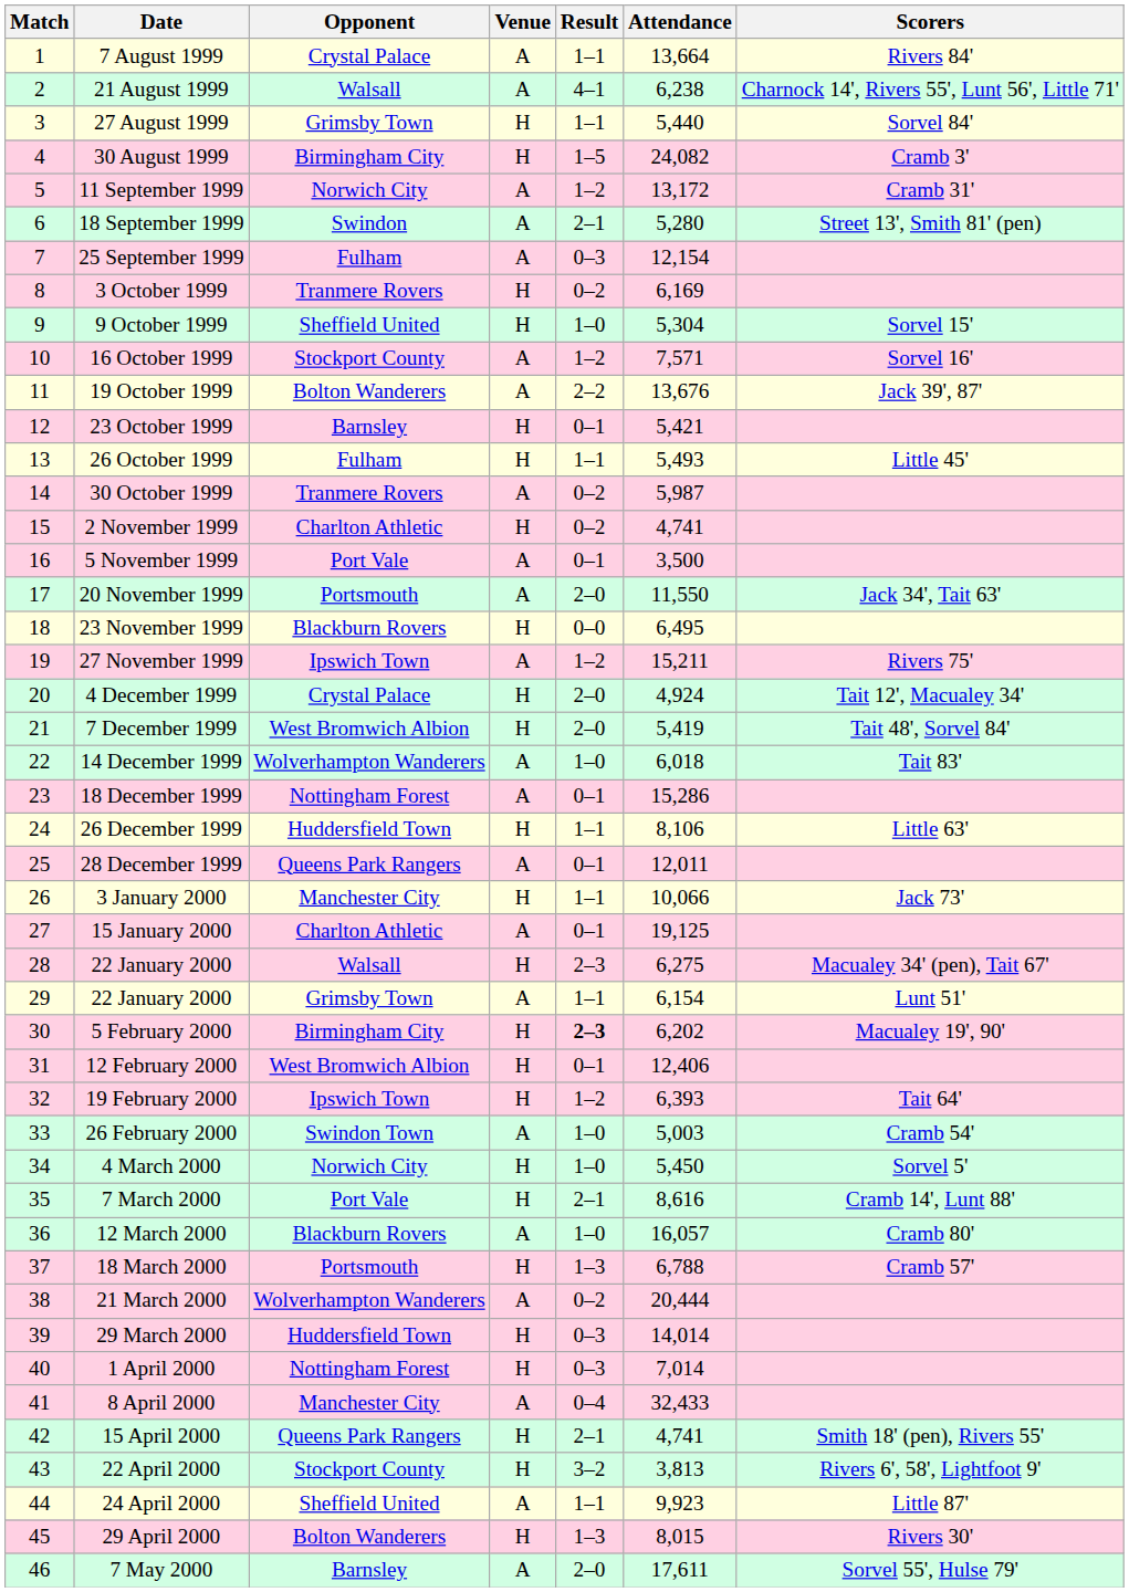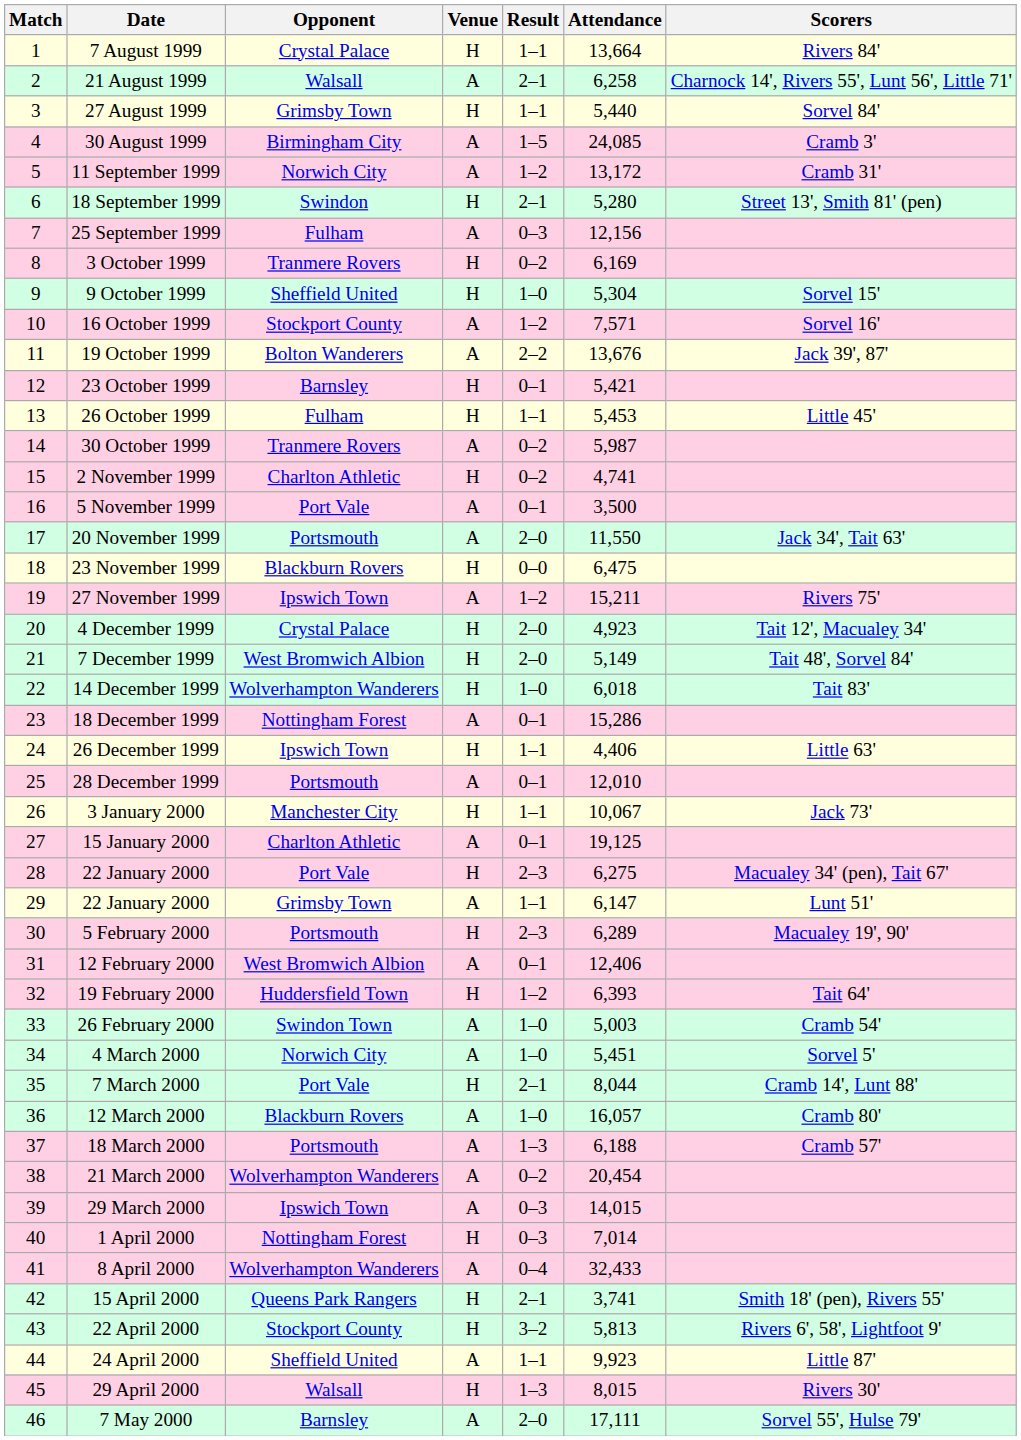7 August 1999 | Venue: A -> H
21 August 1999 | Result: 4–1 -> 2–1
21 August 1999 | Attendance: 6,238 -> 6,258
30 August 1999 | Venue: H -> A
30 August 1999 | Attendance: 24,082 -> 24,085
18 September 1999 | Venue: A -> H
25 September 1999 | Attendance: 12,154 -> 12,156
26 October 1999 | Attendance: 5,493 -> 5,453
23 November 1999 | Attendance: 6,495 -> 6,475
4 December 1999 | Attendance: 4,924 -> 4,923
7 December 1999 | Attendance: 5,419 -> 5,149
14 December 1999 | Venue: A -> H
26 December 1999 | Opponent: Huddersfield Town -> Ipswich Town
26 December 1999 | Attendance: 8,106 -> 4,406
28 December 1999 | Opponent: Queens Park Rangers -> Portsmouth
28 December 1999 | Attendance: 12,011 -> 12,010
3 January 2000 | Attendance: 10,066 -> 10,067
28 / 22 January 2000 | Opponent: Walsall -> Port Vale
29 / 22 January 2000 | Attendance: 6,154 -> 6,147
5 February 2000 | Opponent: Birmingham City -> Portsmouth
5 February 2000 | Result: bold -> normal
5 February 2000 | Attendance: 6,202 -> 6,289
12 February 2000 | Venue: H -> A
19 February 2000 | Opponent: Ipswich Town -> Huddersfield Town
4 March 2000 | Venue: H -> A
4 March 2000 | Attendance: 5,450 -> 5,451
7 March 2000 | Attendance: 8,616 -> 8,044
18 March 2000 | Venue: H -> A
18 March 2000 | Attendance: 6,788 -> 6,188
21 March 2000 | Attendance: 20,444 -> 20,454
29 March 2000 | Opponent: Huddersfield Town -> Ipswich Town
29 March 2000 | Venue: H -> A
29 March 2000 | Attendance: 14,014 -> 14,015
8 April 2000 | Opponent: Manchester City -> Wolverhampton Wanderers
15 April 2000 | Attendance: 4,741 -> 3,741
22 April 2000 | Attendance: 3,813 -> 5,813
29 April 2000 | Opponent: Bolton Wanderers -> Walsall
7 May 2000 | Attendance: 17,611 -> 17,111
